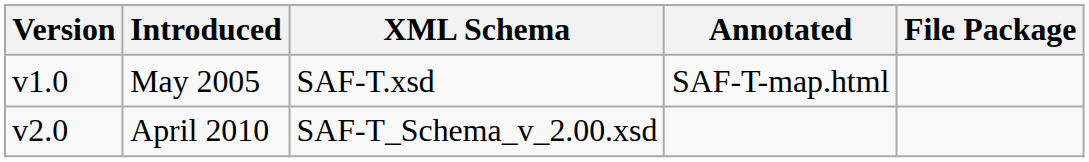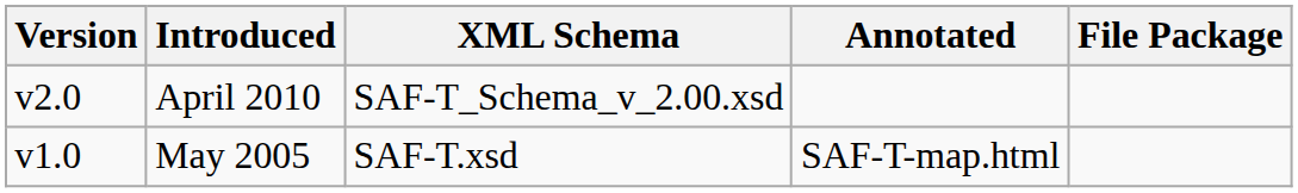rows swapped: May 2005 <-> April 2010
